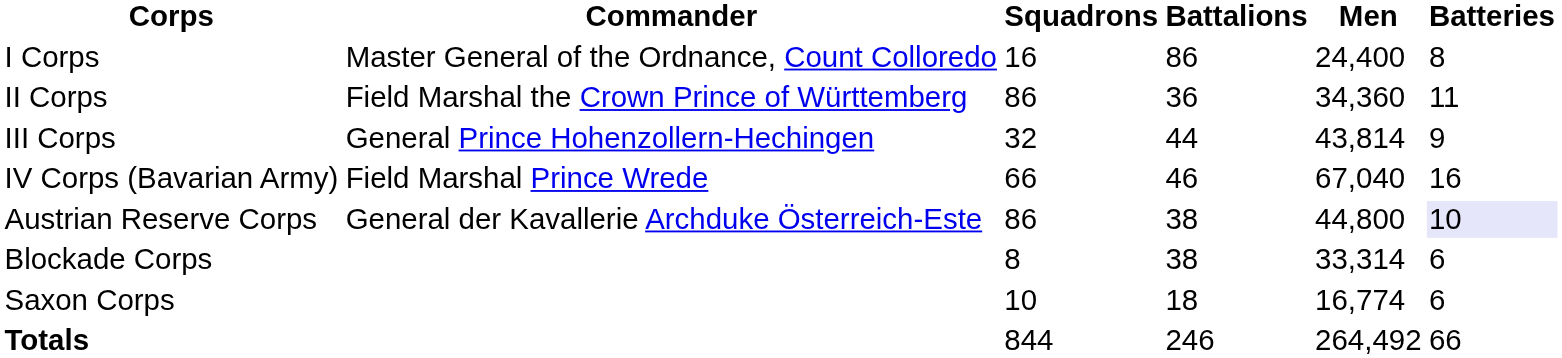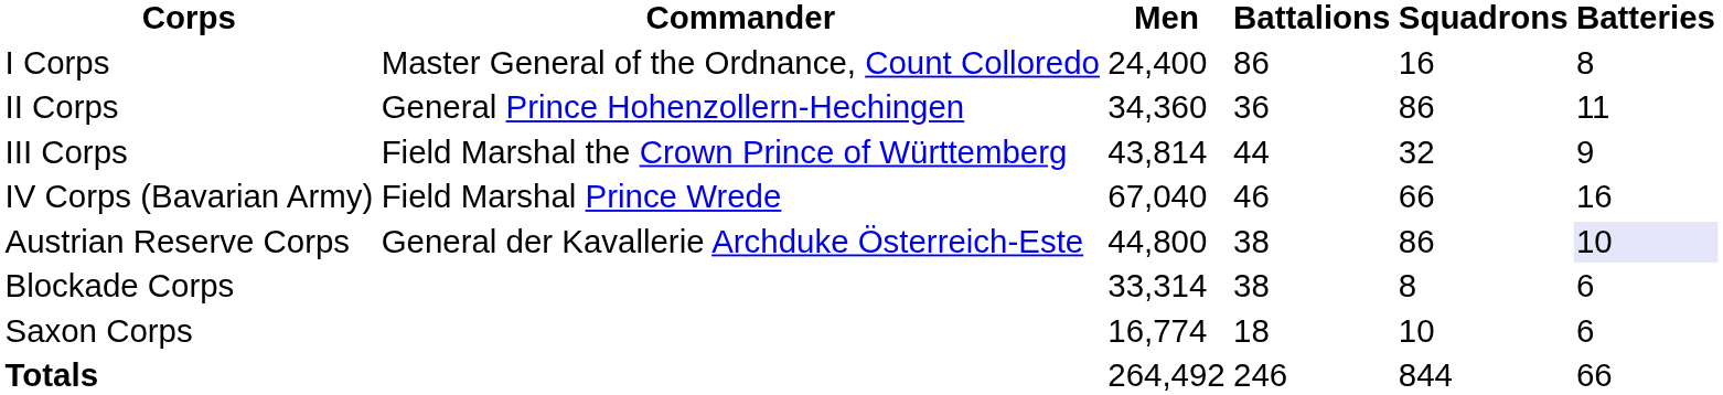columns swapped: Men <-> Squadrons
II Corps | Commander: Field Marshal the Crown Prince of Württemberg -> General Prince Hohenzollern-Hechingen
III Corps | Commander: General Prince Hohenzollern-Hechingen -> Field Marshal the Crown Prince of Württemberg
